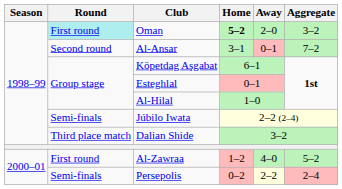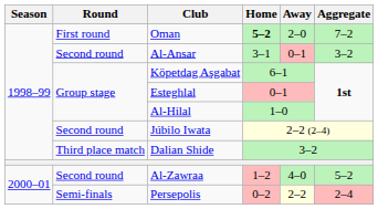Oman | Round: paleturquoise background -> no background
Oman | Aggregate: 3–2 -> 7–2
Al-Ansar | Aggregate: 7–2 -> 3–2
Júbilo Iwata | Round: Semi-finals -> Second round
Al-Zawraa | Round: First round -> Second round
